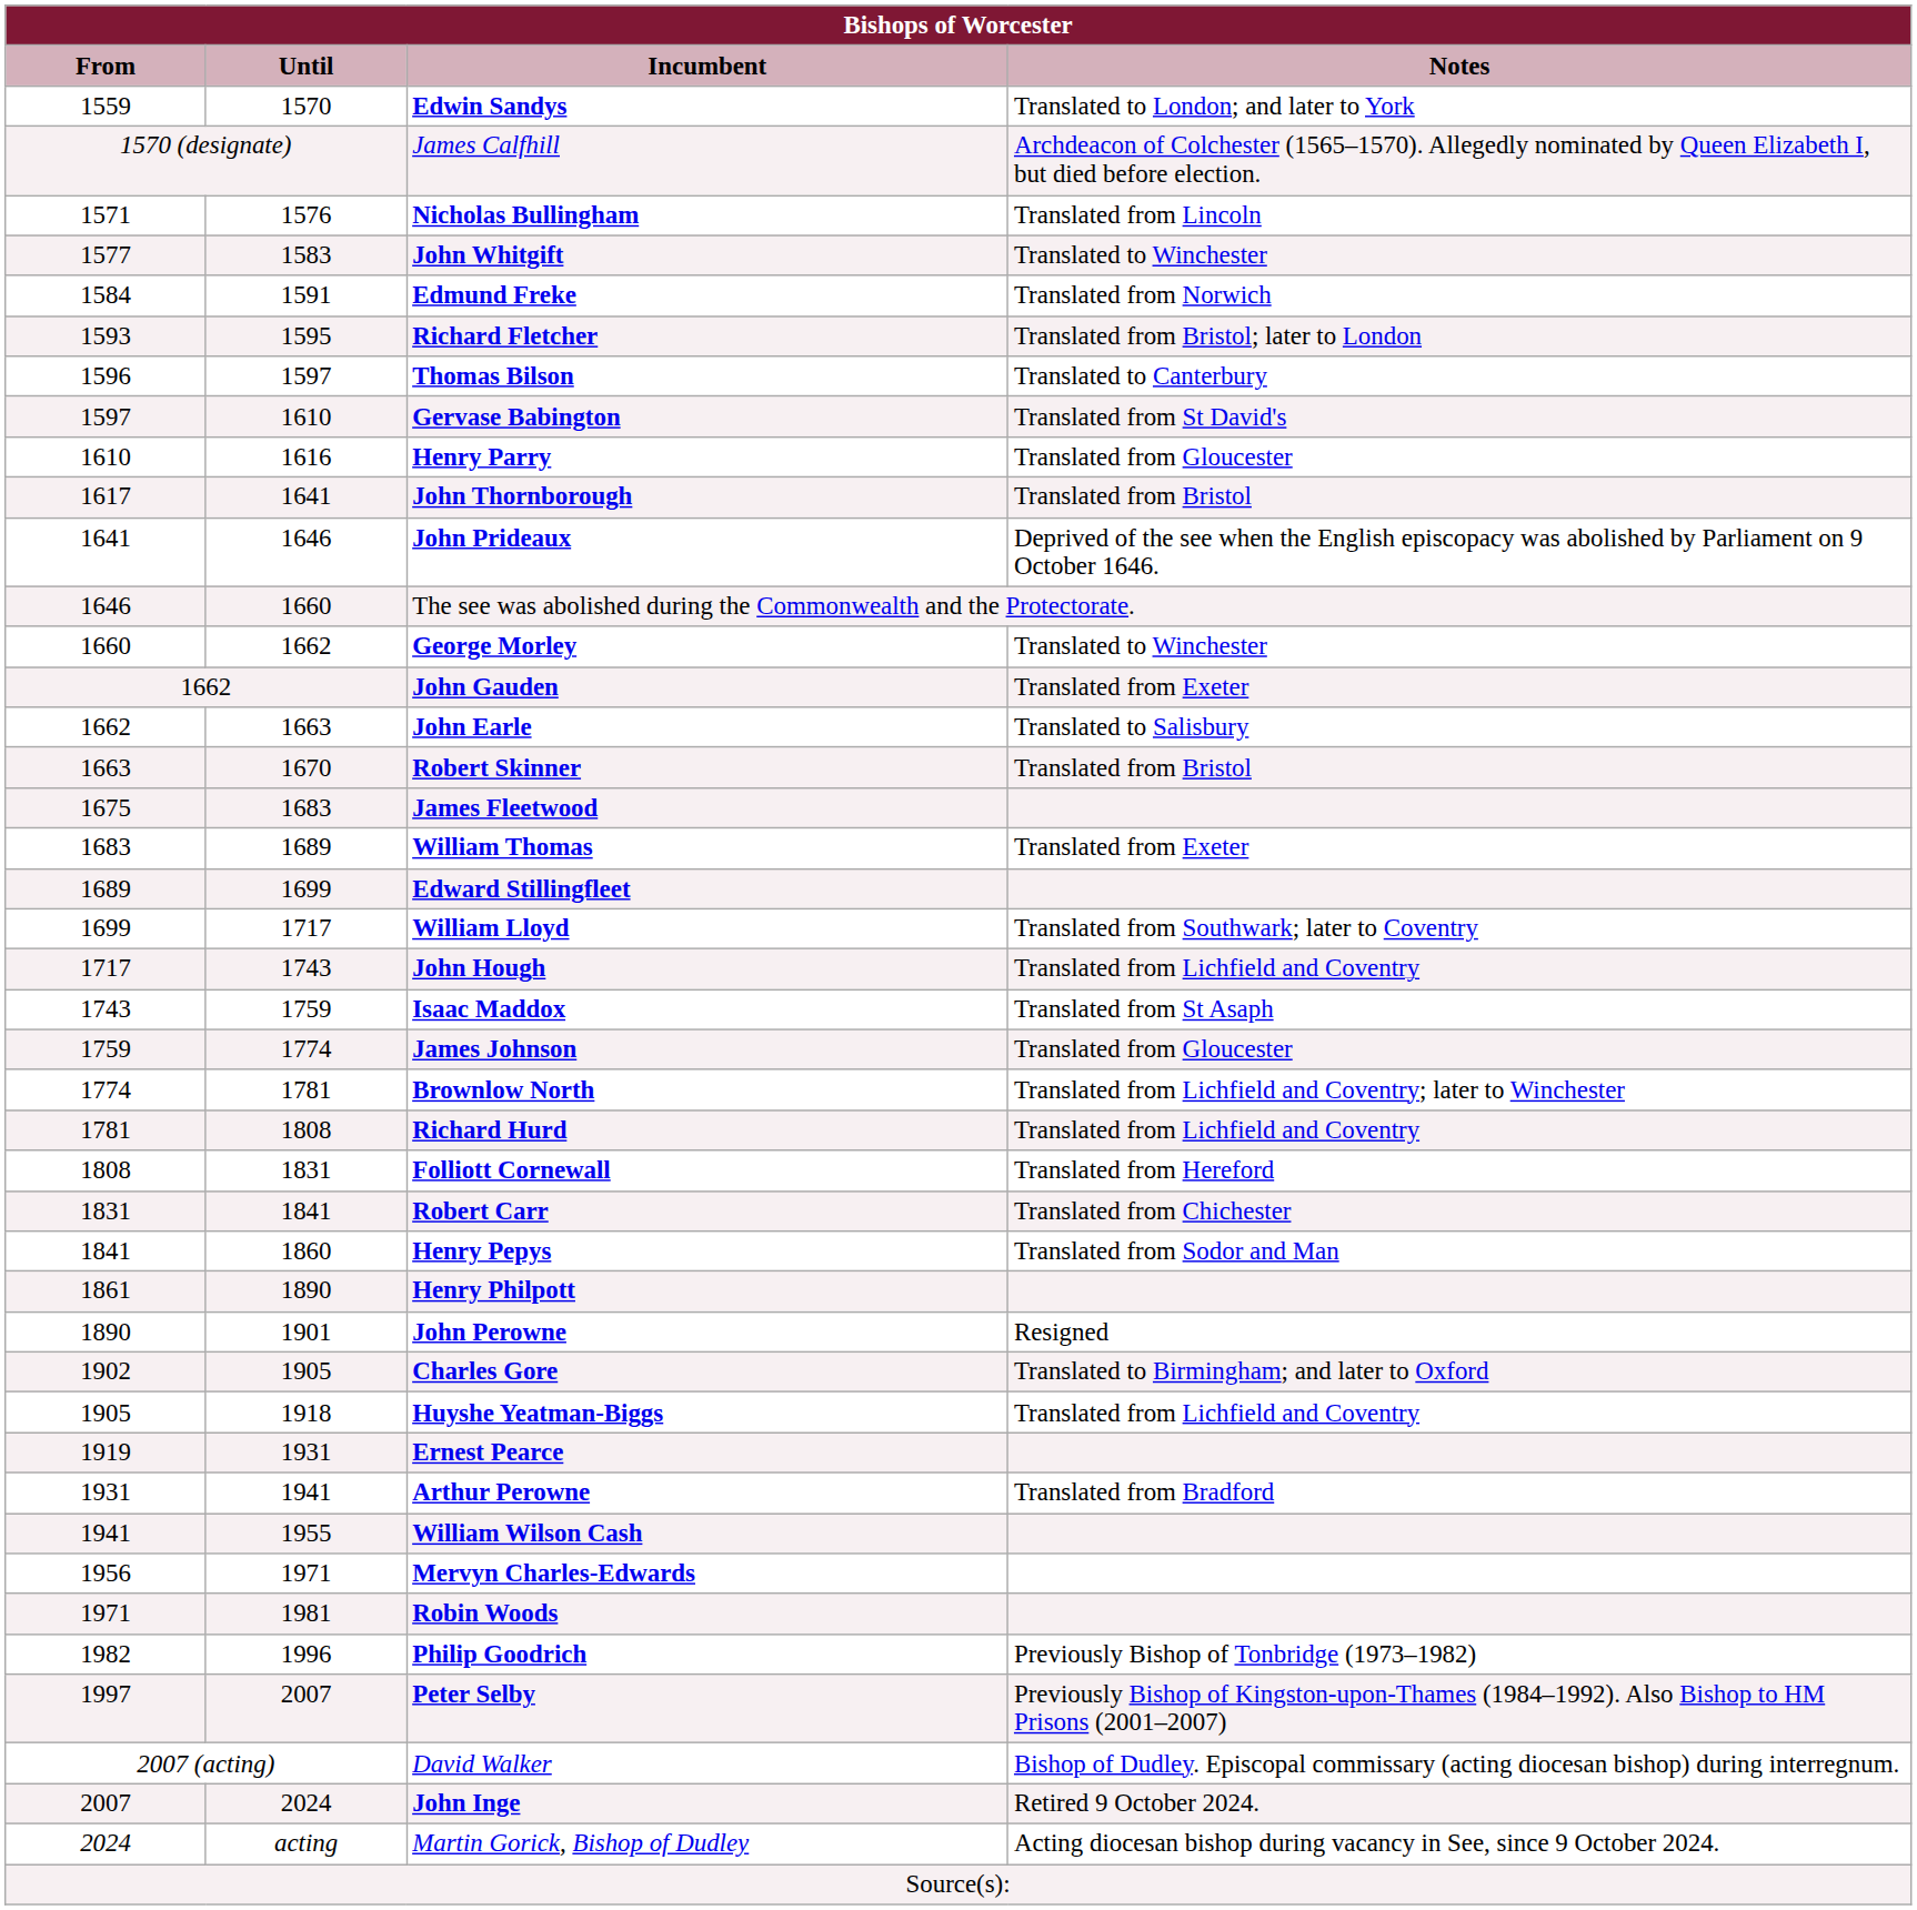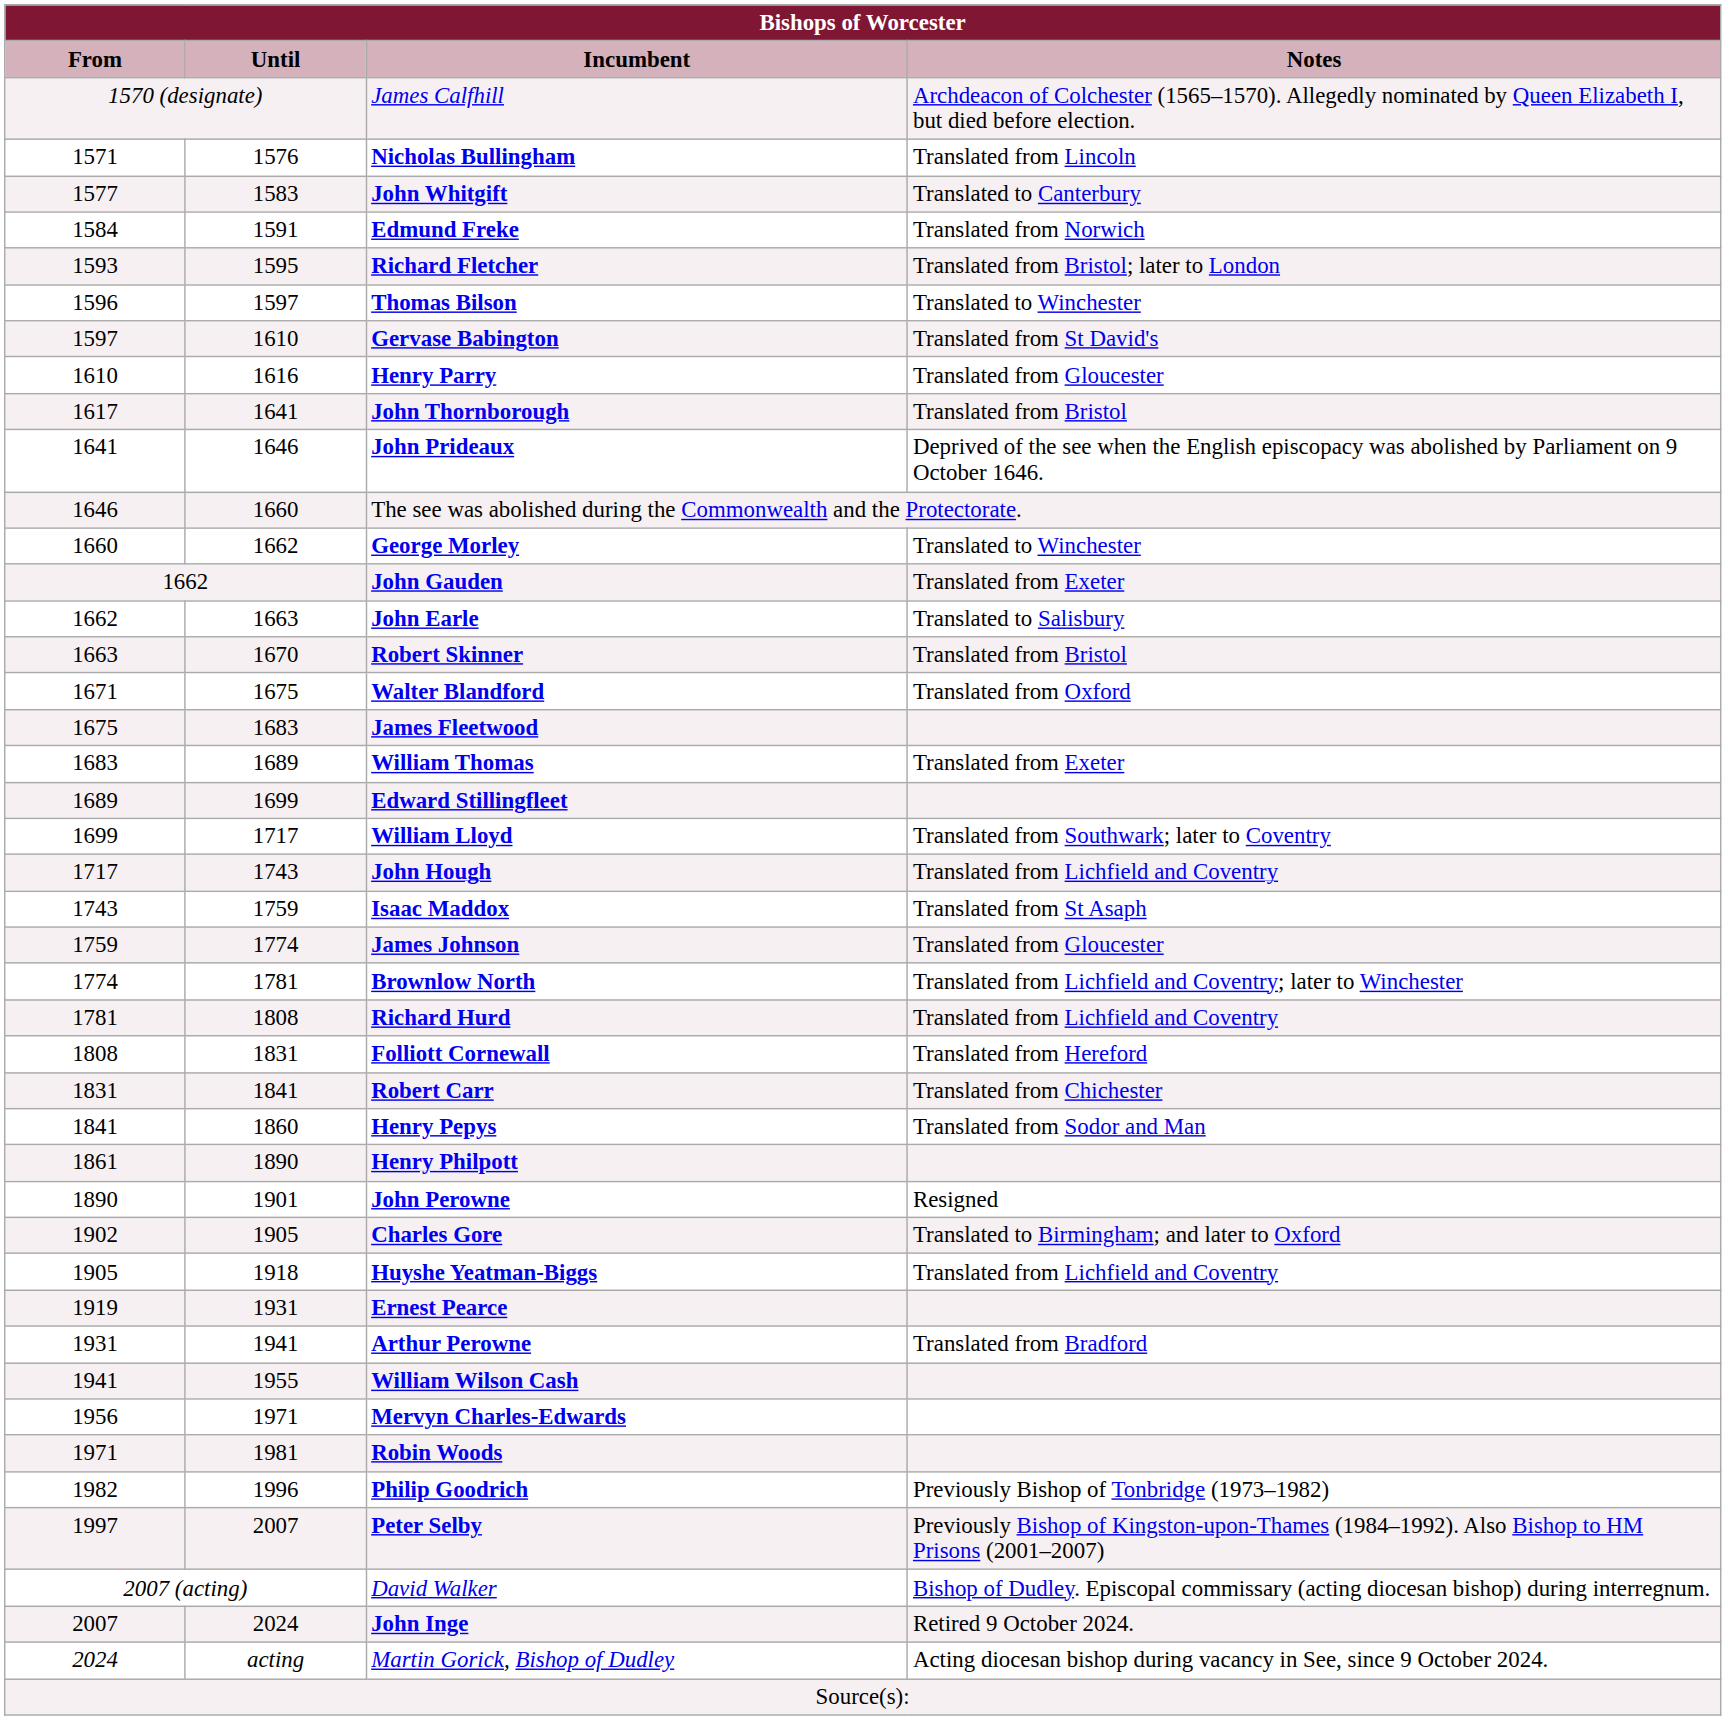- row: 1559 | 1570 | Edwin Sandys | Translated to London; and later to York
John Whitgift | Notes: Translated to Winchester -> Translated to Canterbury
Thomas Bilson | Notes: Translated to Canterbury -> Translated to Winchester
+ row: 1671 | 1675 | Walter Blandford | Translated from Oxford
